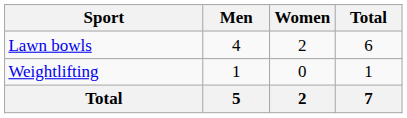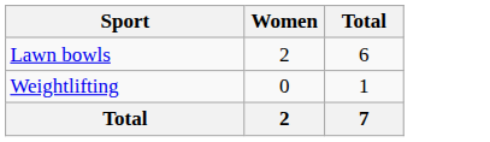- column: Men | 4 | 1 | 5
